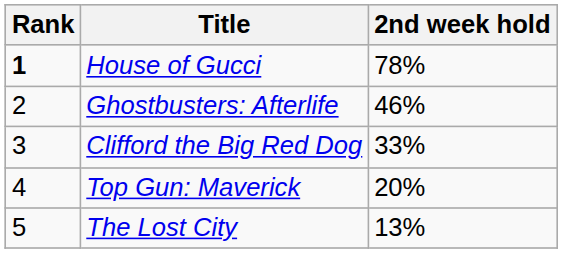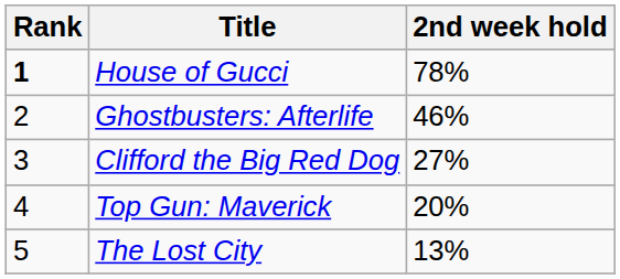Clifford the Big Red Dog | 2nd week hold: 33% -> 27%
